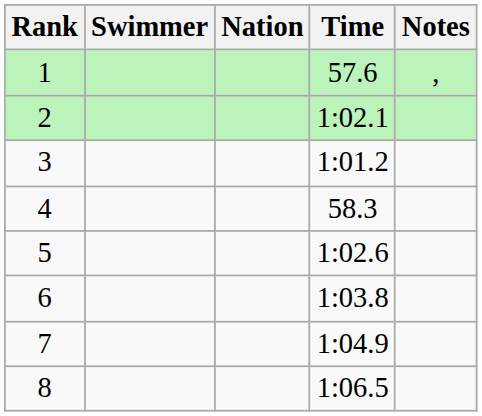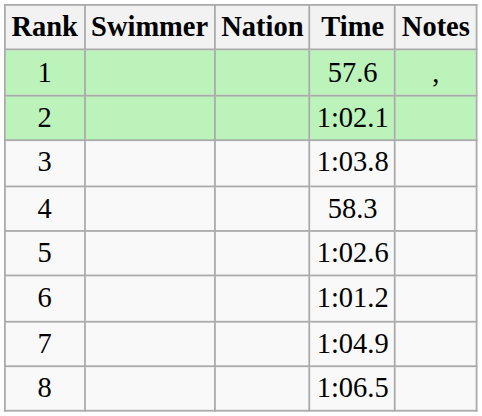3 | Time: 1:01.2 -> 1:03.8
6 | Time: 1:03.8 -> 1:01.2
